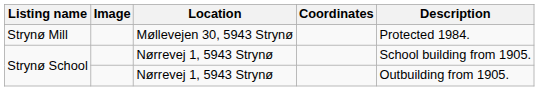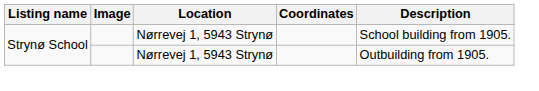- row: Strynø Mill | Møllevejen 30, 5943 Strynø | Protected 1984.
